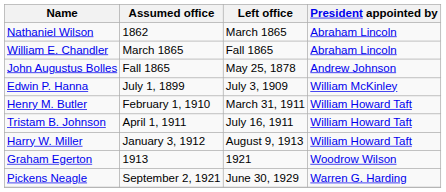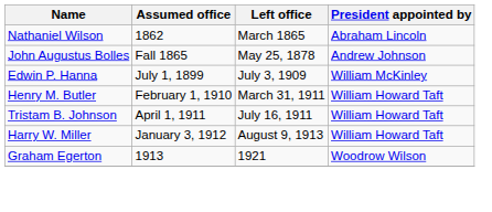- row: William E. Chandler | March 1865 | Fall 1865 | Abraham Lincoln
- row: Pickens Neagle | September 2, 1921 | June 30, 1929 | Warren G. Harding
